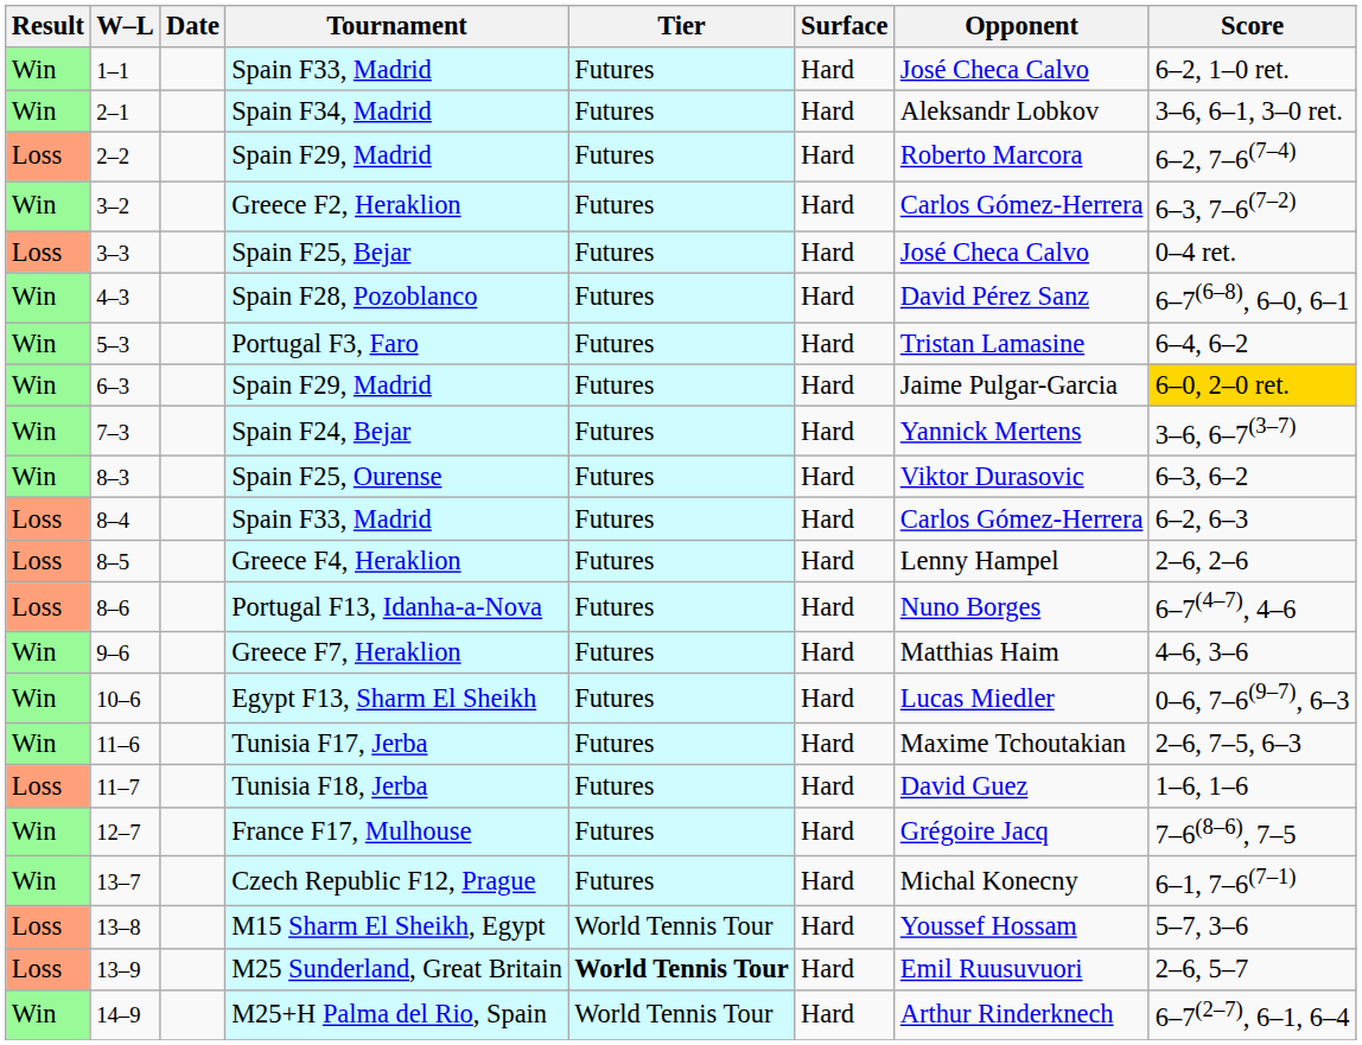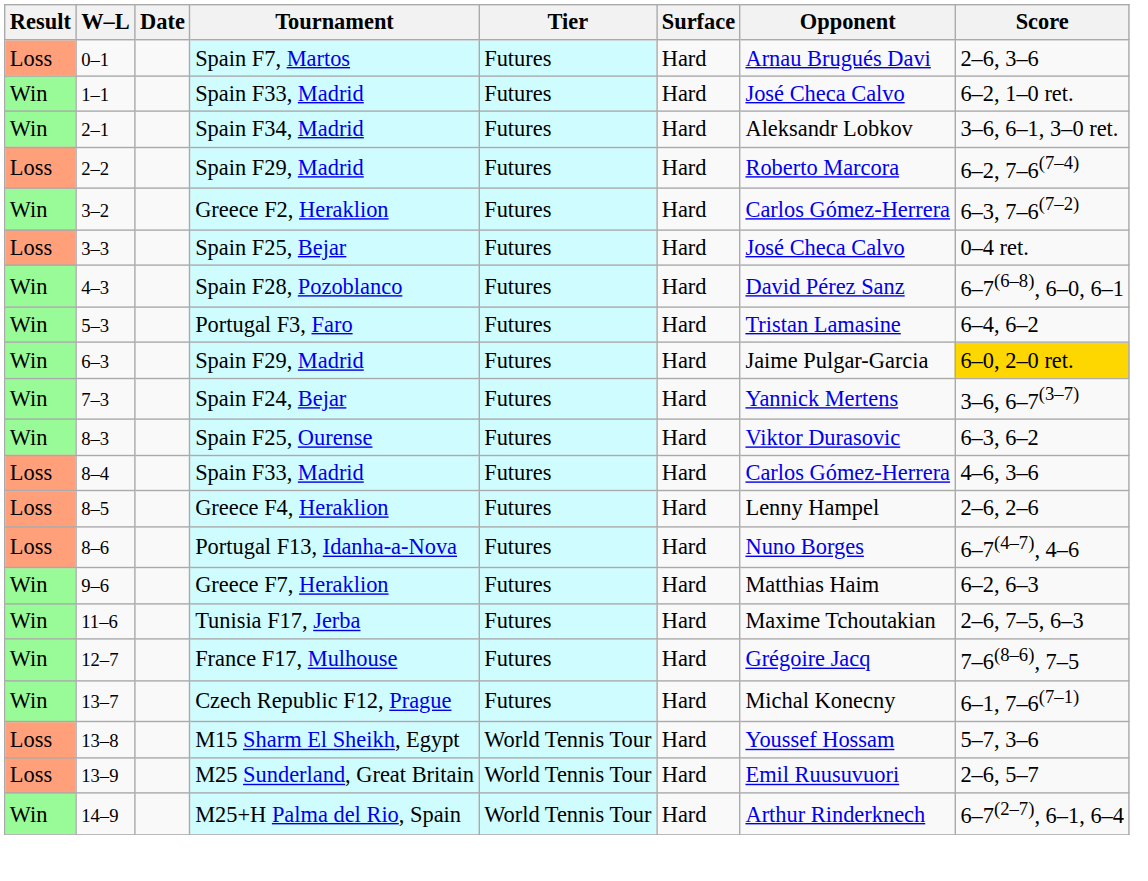+ row: Loss | 0–1 | Spain F7, Martos | Futures | Hard | Arnau Brugués Davi | 2–6, 3–6
8–4 / Spain F33, Madrid | Score: 6–2, 6–3 -> 4–6, 3–6
Greece F7, Heraklion | Score: 4–6, 3–6 -> 6–2, 6–3
- row: Win | 10–6 | Egypt F13, Sharm El Sheikh | Futures | Hard | Lucas Miedler | 0–6, 7–6(9–7), 6–3
- row: Loss | 11–7 | Tunisia F18, Jerba | Futures | Hard | David Guez | 1–6, 1–6
M25 Sunderland, Great Britain | Tier: bold -> normal
